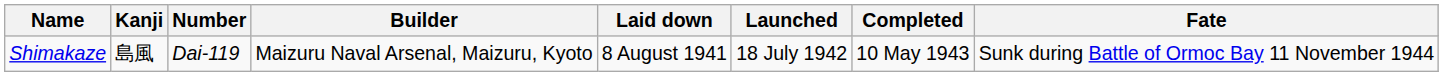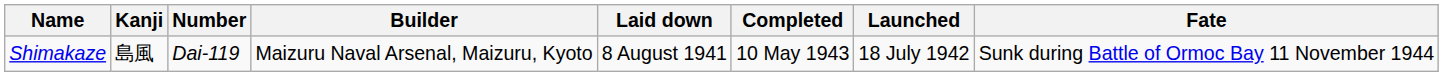columns swapped: Launched <-> Completed
